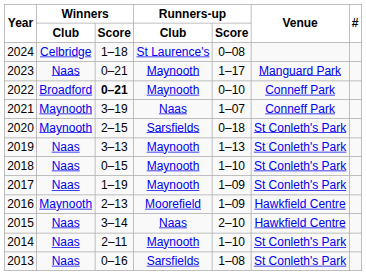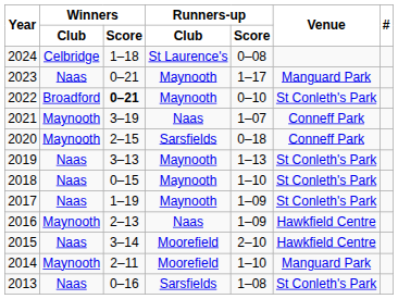2022 | Venue: Conneff Park -> St Conleth's Park
2020 | Venue: St Conleth's Park -> Conneff Park
2016 | Runners-up / Club: Moorefield -> Naas
2015 | Runners-up / Club: Naas -> Moorefield
2014 | Winners / Club: Naas -> Maynooth
2014 | Runners-up / Club: Maynooth -> Moorefield
2014 | Venue: St Conleth's Park -> Manguard Park
